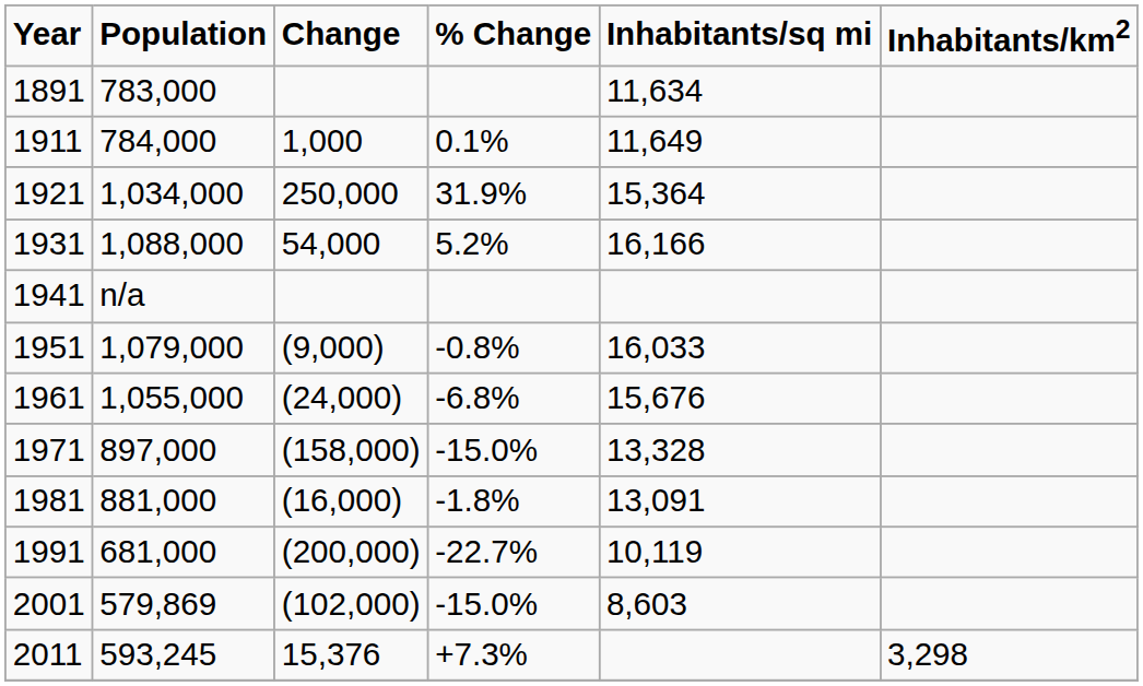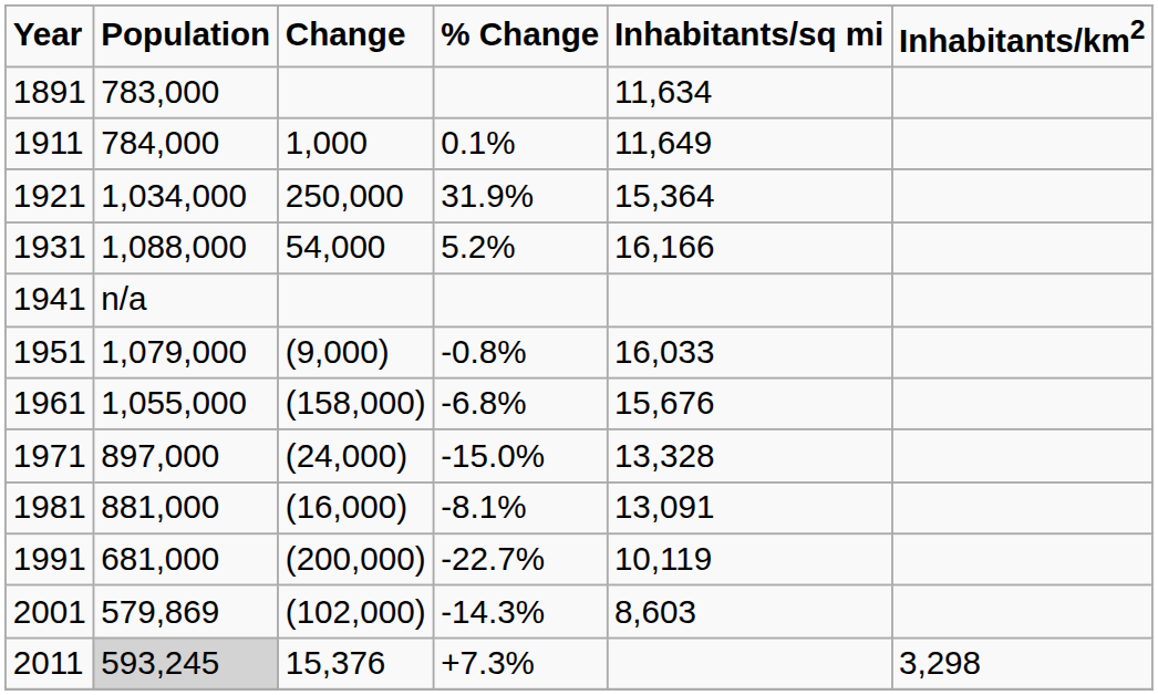1961 | Change: (24,000) -> (158,000)
1971 | Change: (158,000) -> (24,000)
1981 | % Change: -1.8% -> -8.1%
2001 | % Change: -15.0% -> -14.3%
2011 | Population: no background -> lightgrey background
